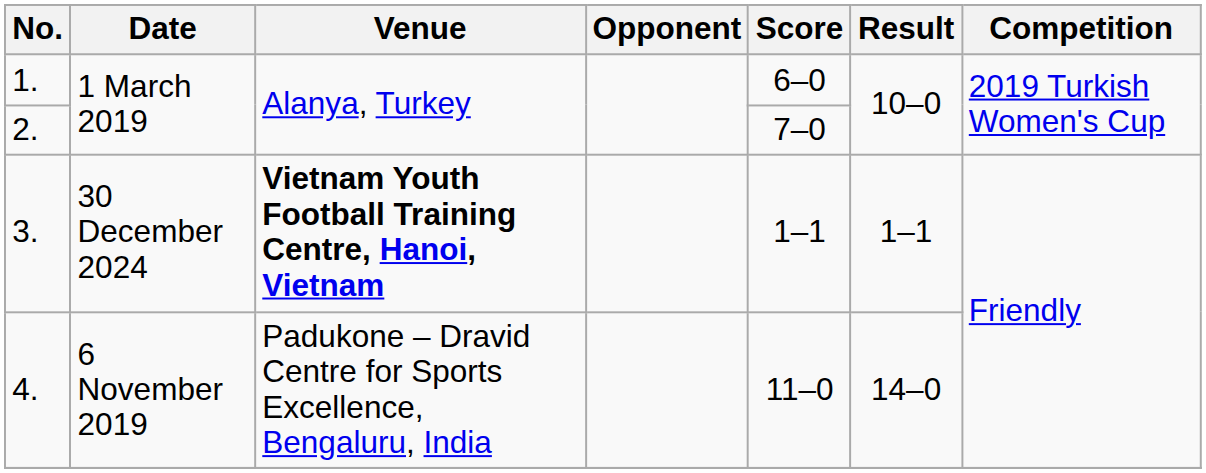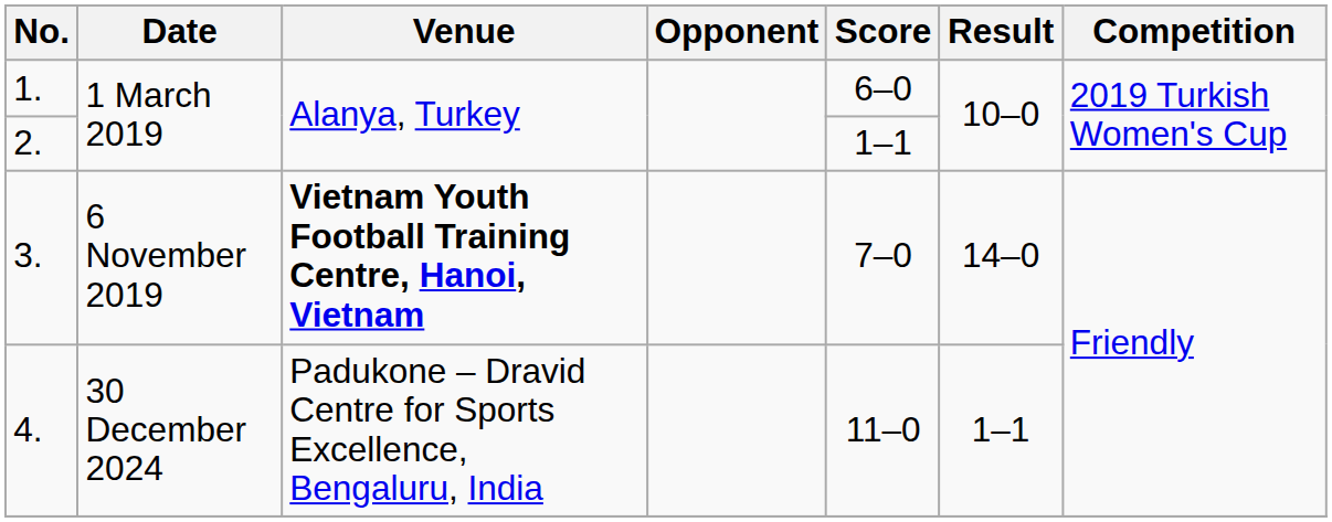2. | Score: 7–0 -> 1–1
3. | Date: 30 December 2024 -> 6 November 2019
3. | Score: 1–1 -> 7–0
3. | Result: 1–1 -> 14–0
4. | Date: 6 November 2019 -> 30 December 2024
4. | Result: 14–0 -> 1–1
